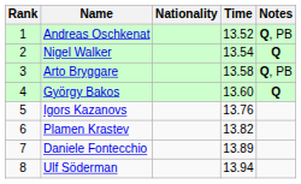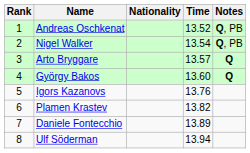Nigel Walker | Notes: Q -> Q, PB
Arto Bryggare | Time: 13.58 -> 13.57
Arto Bryggare | Notes: Q, PB -> Q
